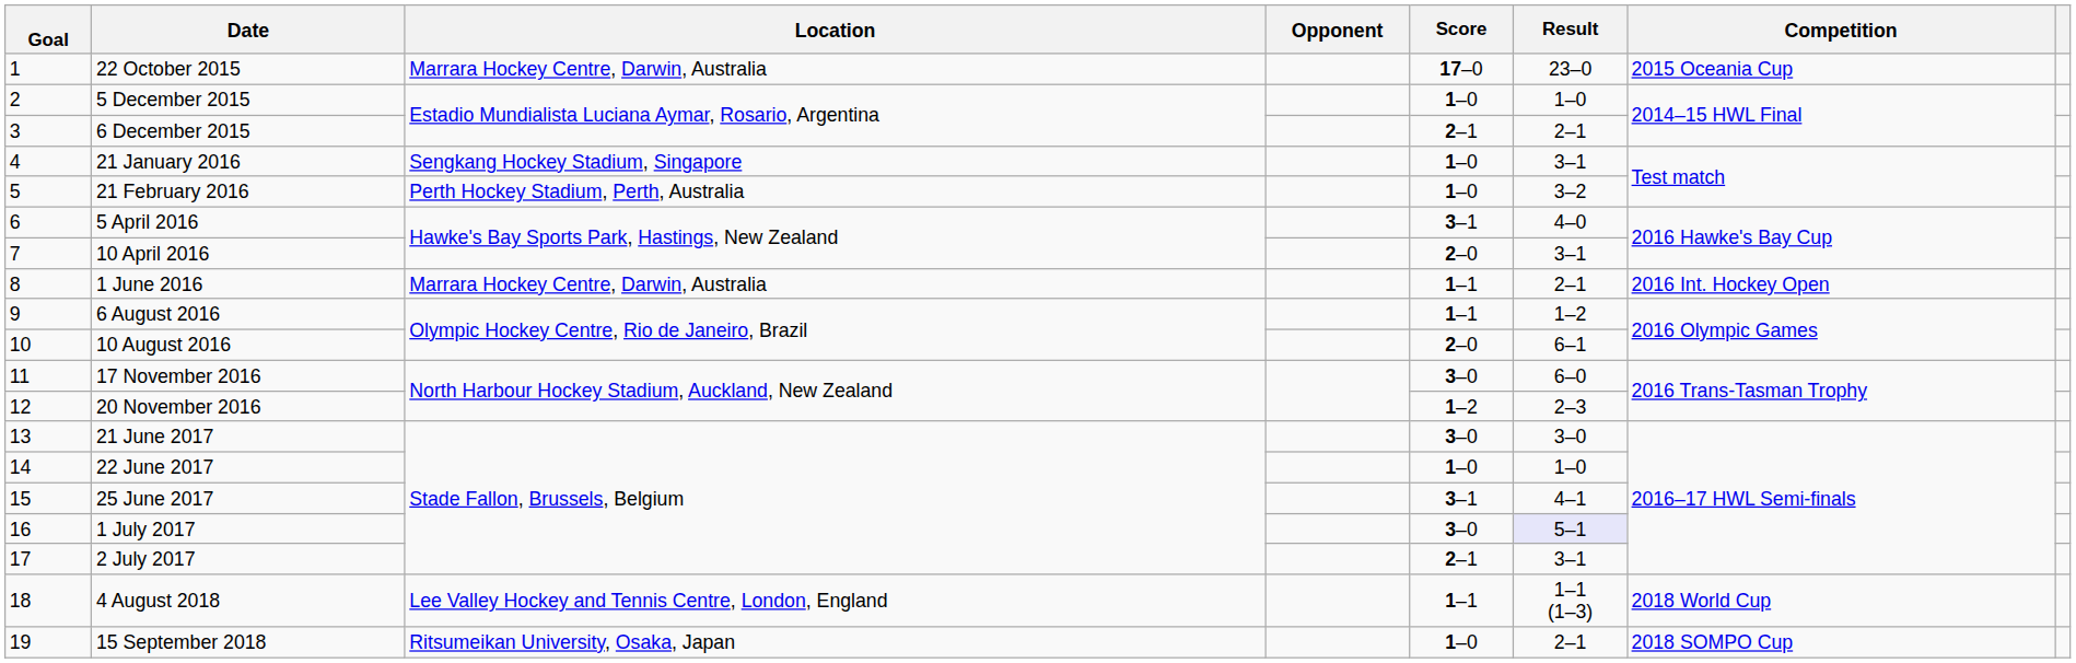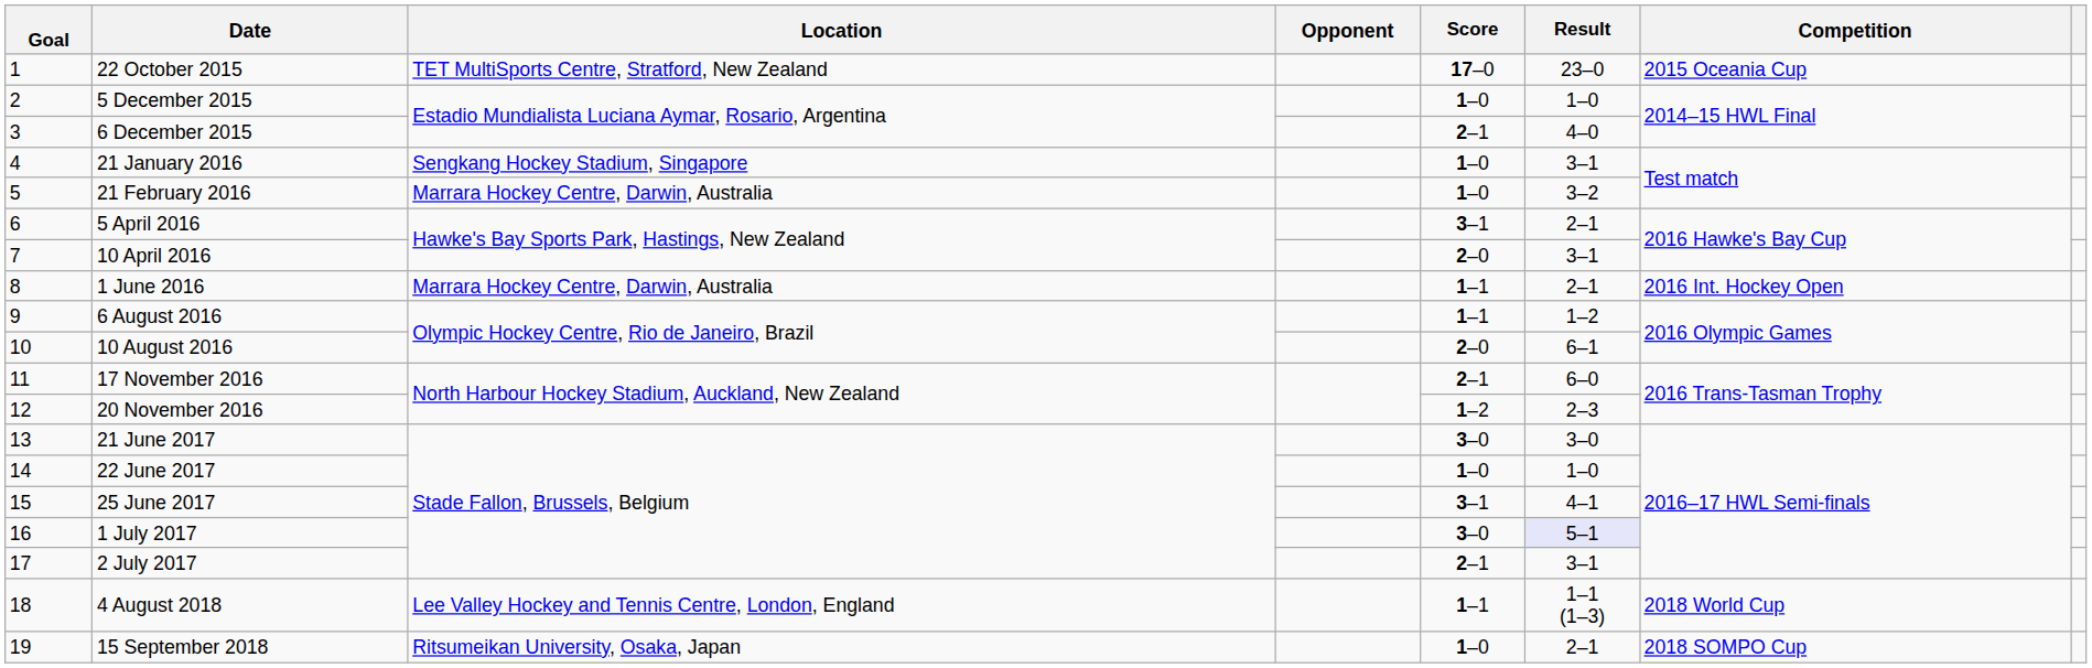22 October 2015 | Location: Marrara Hockey Centre, Darwin, Australia -> TET MultiSports Centre, Stratford, New Zealand
6 December 2015 | Result: 2–1 -> 4–0
21 February 2016 | Location: Perth Hockey Stadium, Perth, Australia -> Marrara Hockey Centre, Darwin, Australia
5 April 2016 | Result: 4–0 -> 2–1
17 November 2016 | Score: 3–0 -> 2–1
